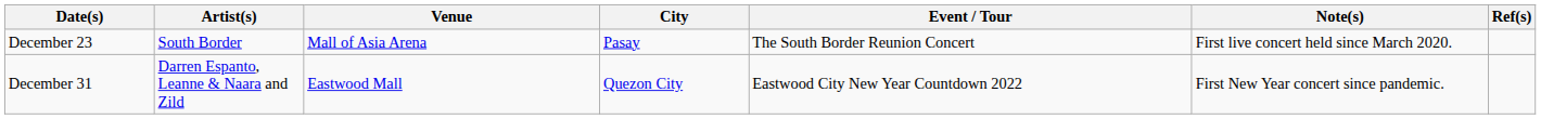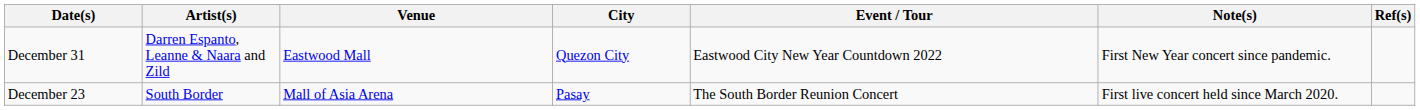rows swapped: December 23 <-> December 31
